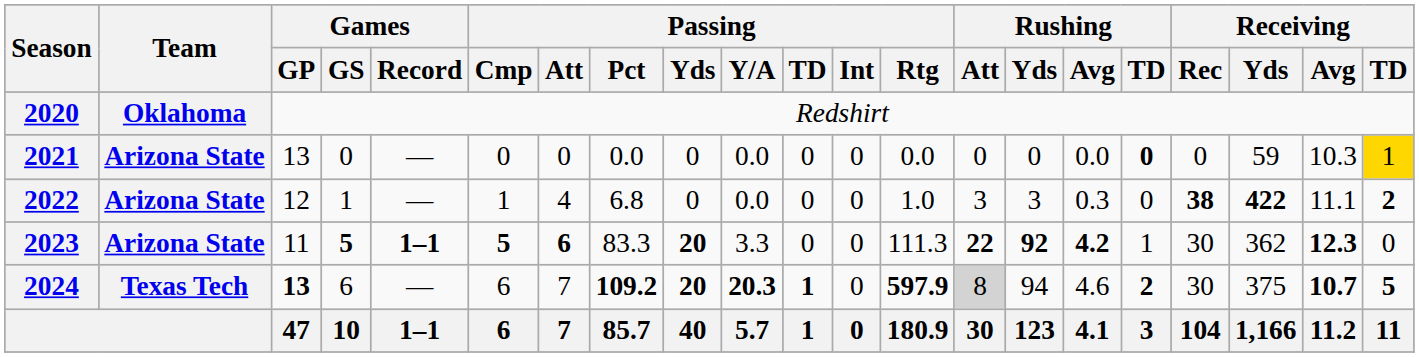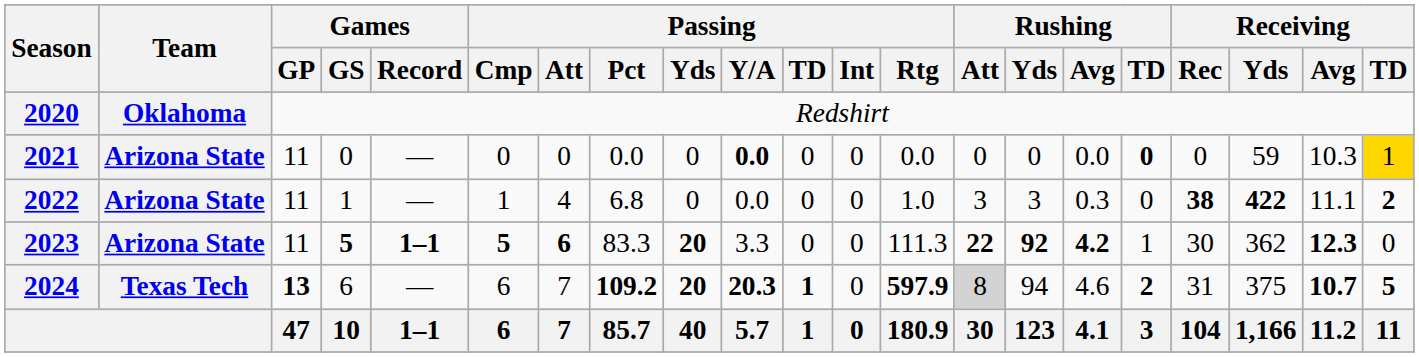2021 | Games / GP: 13 -> 11
2021 | Passing / Y/A: normal -> bold
2022 | Games / GP: 12 -> 11
2024 | Receiving / Rec: 30 -> 31
